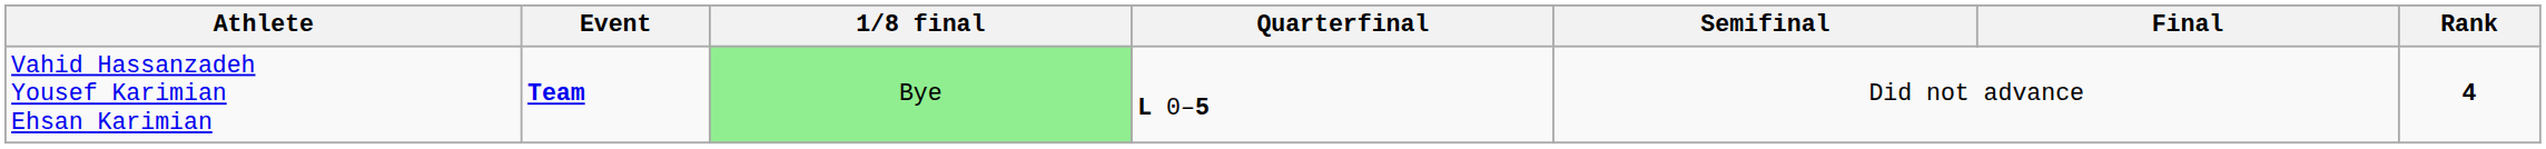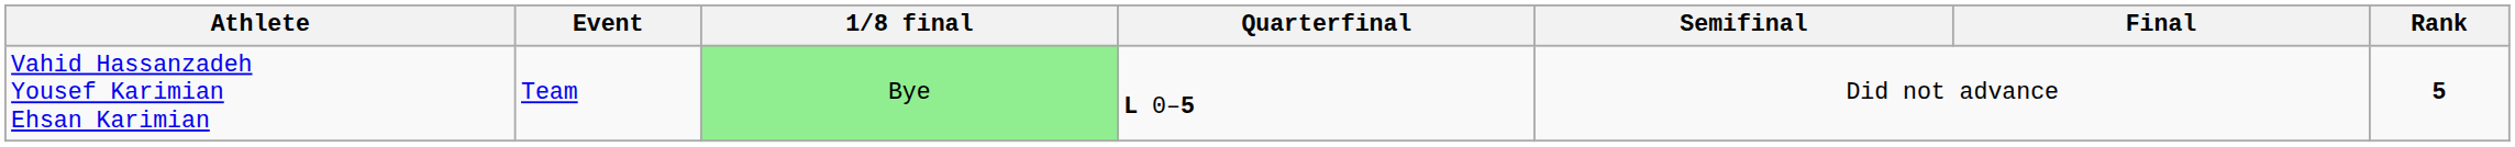Vahid Hassanzadeh Yousef Karimian Ehsan Karimian | Event: bold -> normal
Vahid Hassanzadeh Yousef Karimian Ehsan Karimian | Rank: 4 -> 5
